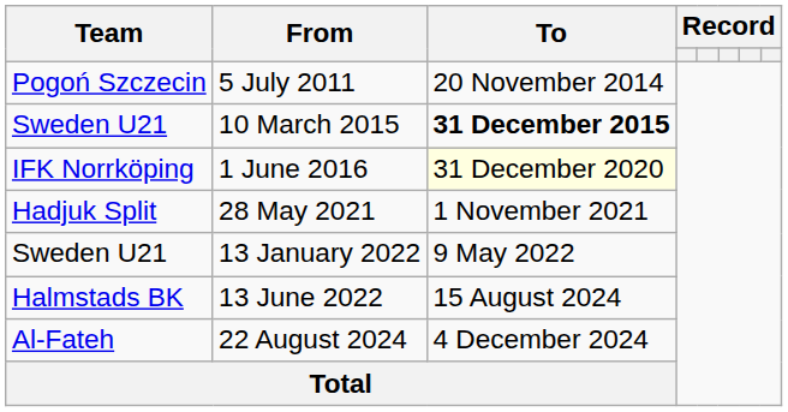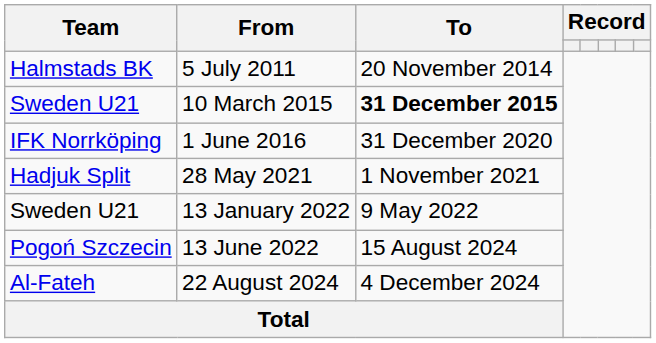5 July 2011 | Team: Pogoń Szczecin -> Halmstads BK
1 June 2016 | To: lightyellow background -> no background
13 June 2022 | Team: Halmstads BK -> Pogoń Szczecin
